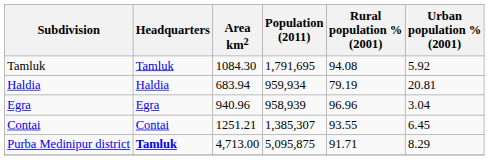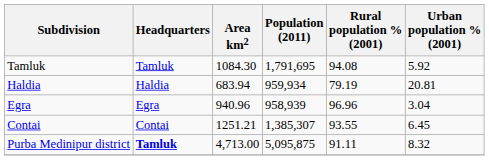Purba Medinipur district | Rural population % (2001): 91.71 -> 91.11
Purba Medinipur district | Urban population % (2001): 8.29 -> 8.32
